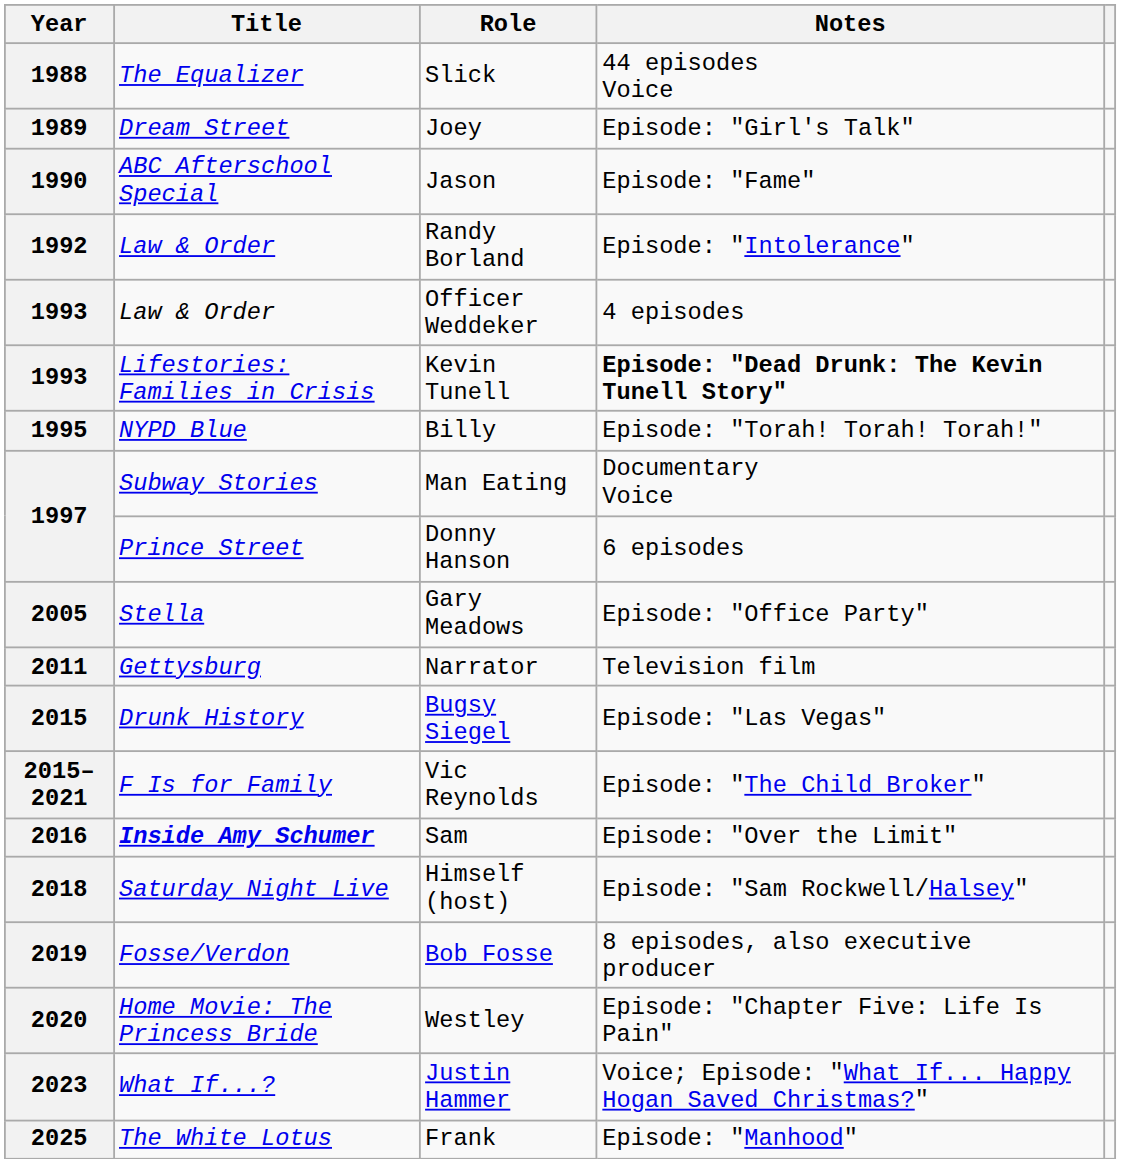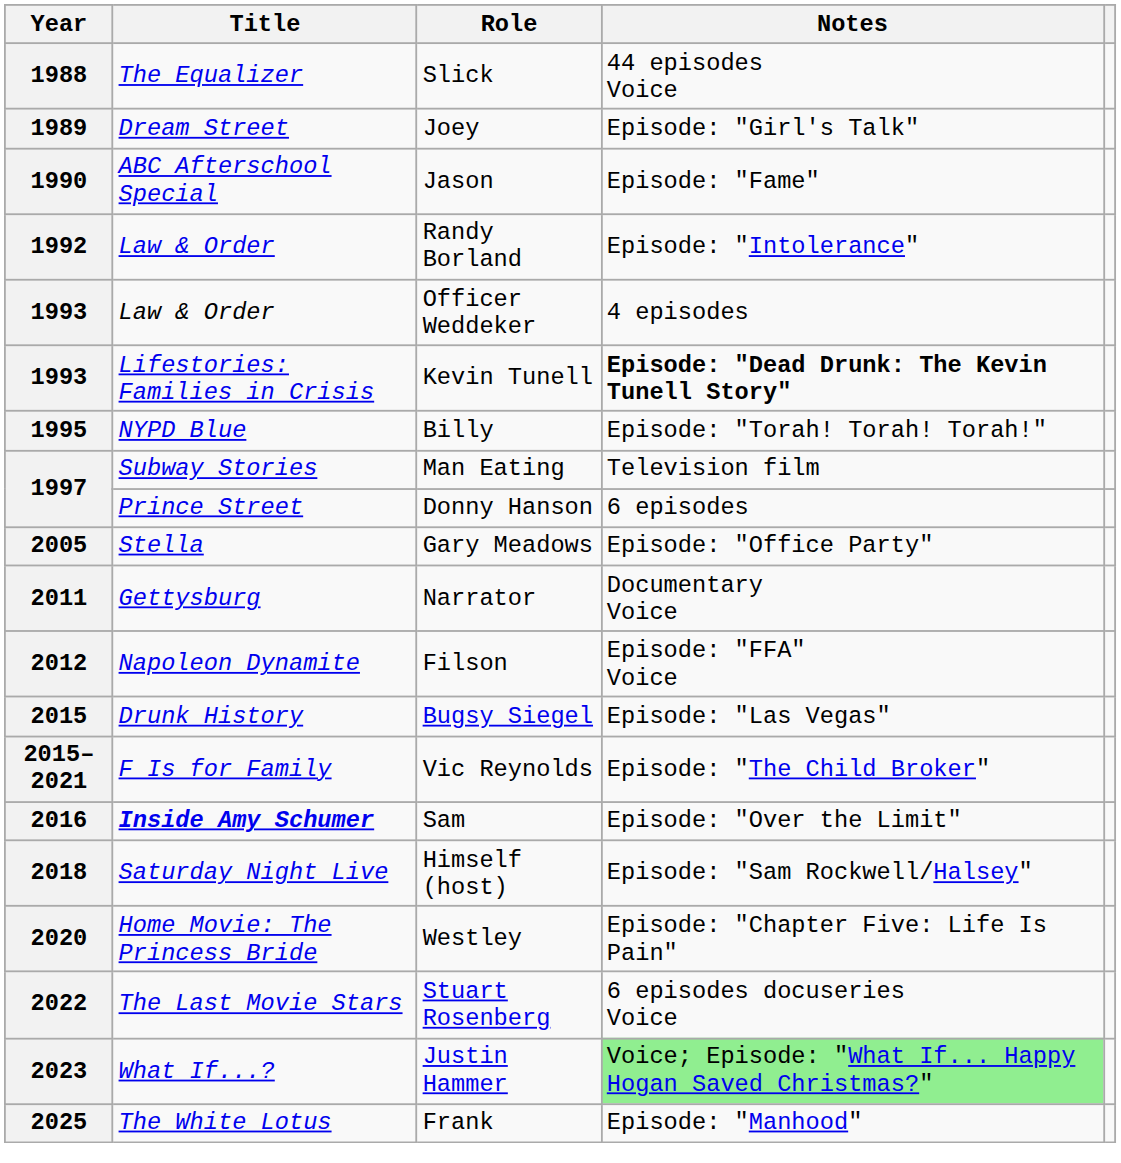1997 / Man Eating | Notes: Documentary Voice -> Television film
2011 | Notes: Television film -> Documentary Voice
+ row: 2012 | Napoleon Dynamite | Filson | Episode: "FFA" Voice
- row: 2019 | Fosse/Verdon | Bob Fosse | 8 episodes, also executive producer
+ row: 2022 | The Last Movie Stars | Stuart Rosenberg | 6 episodes docuseries Voice
2023 | Notes: no background -> lightgreen background
